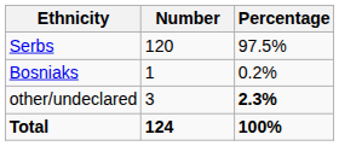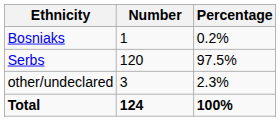rows swapped: Serbs <-> Bosniaks
other/undeclared | Percentage: bold -> normal
